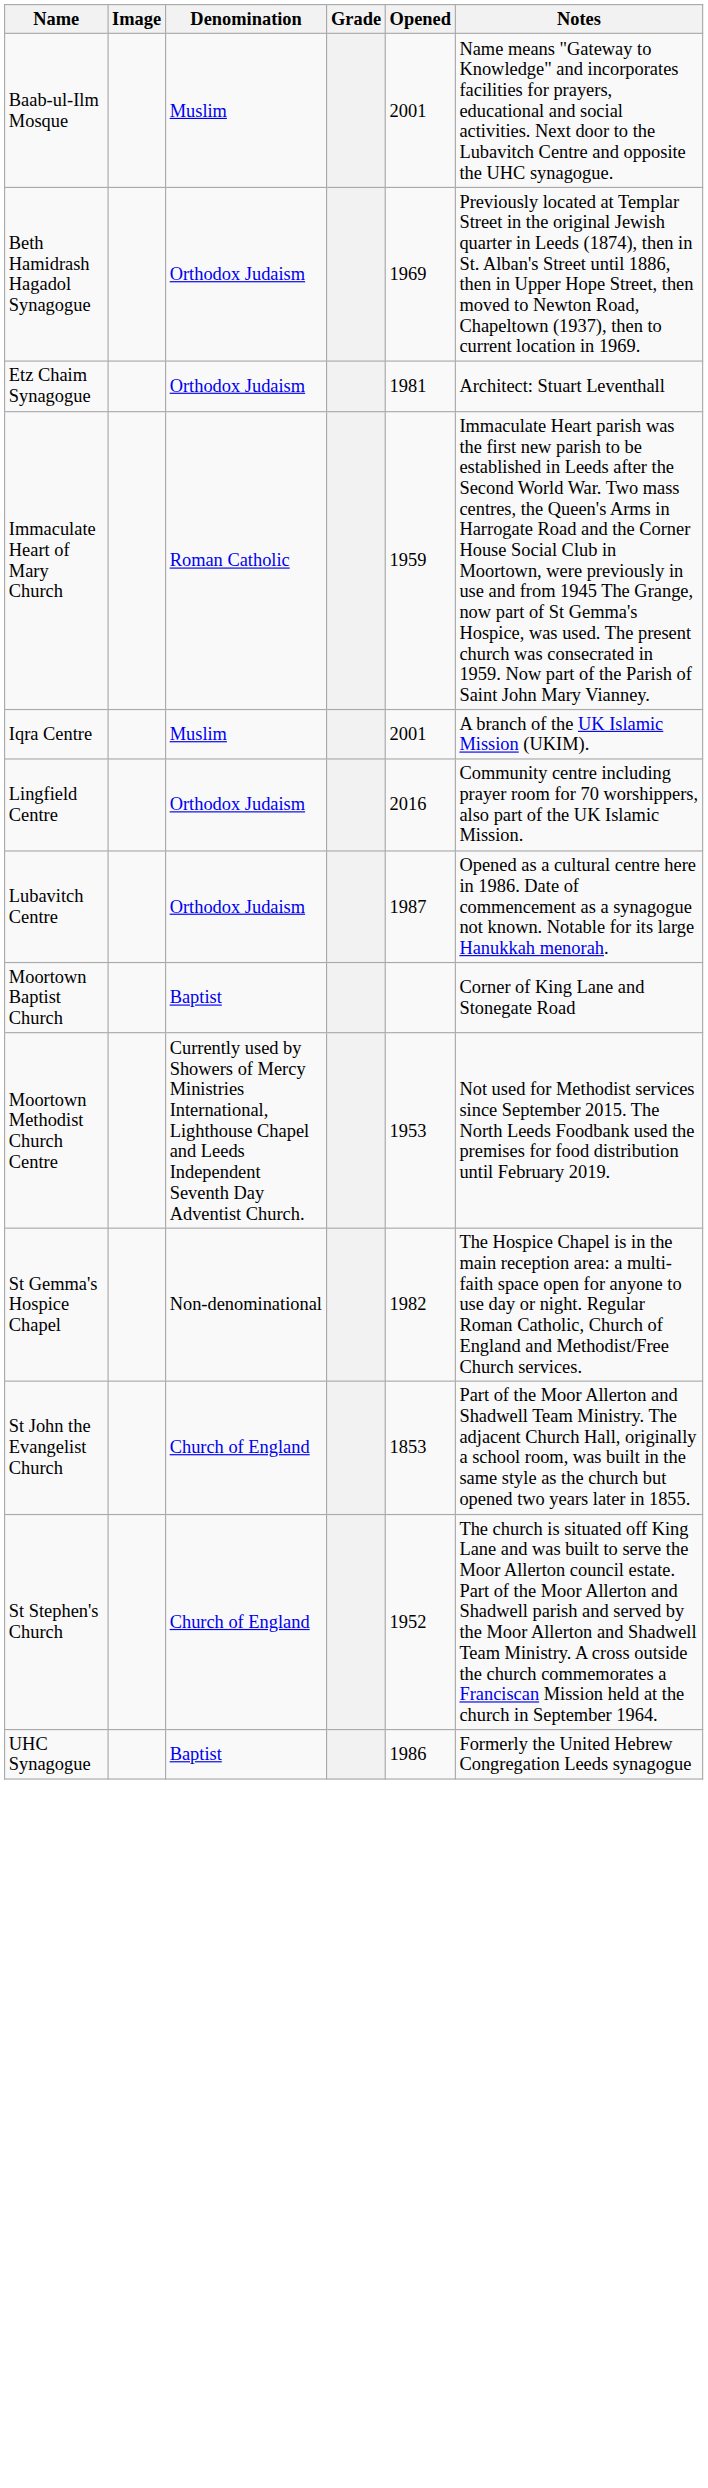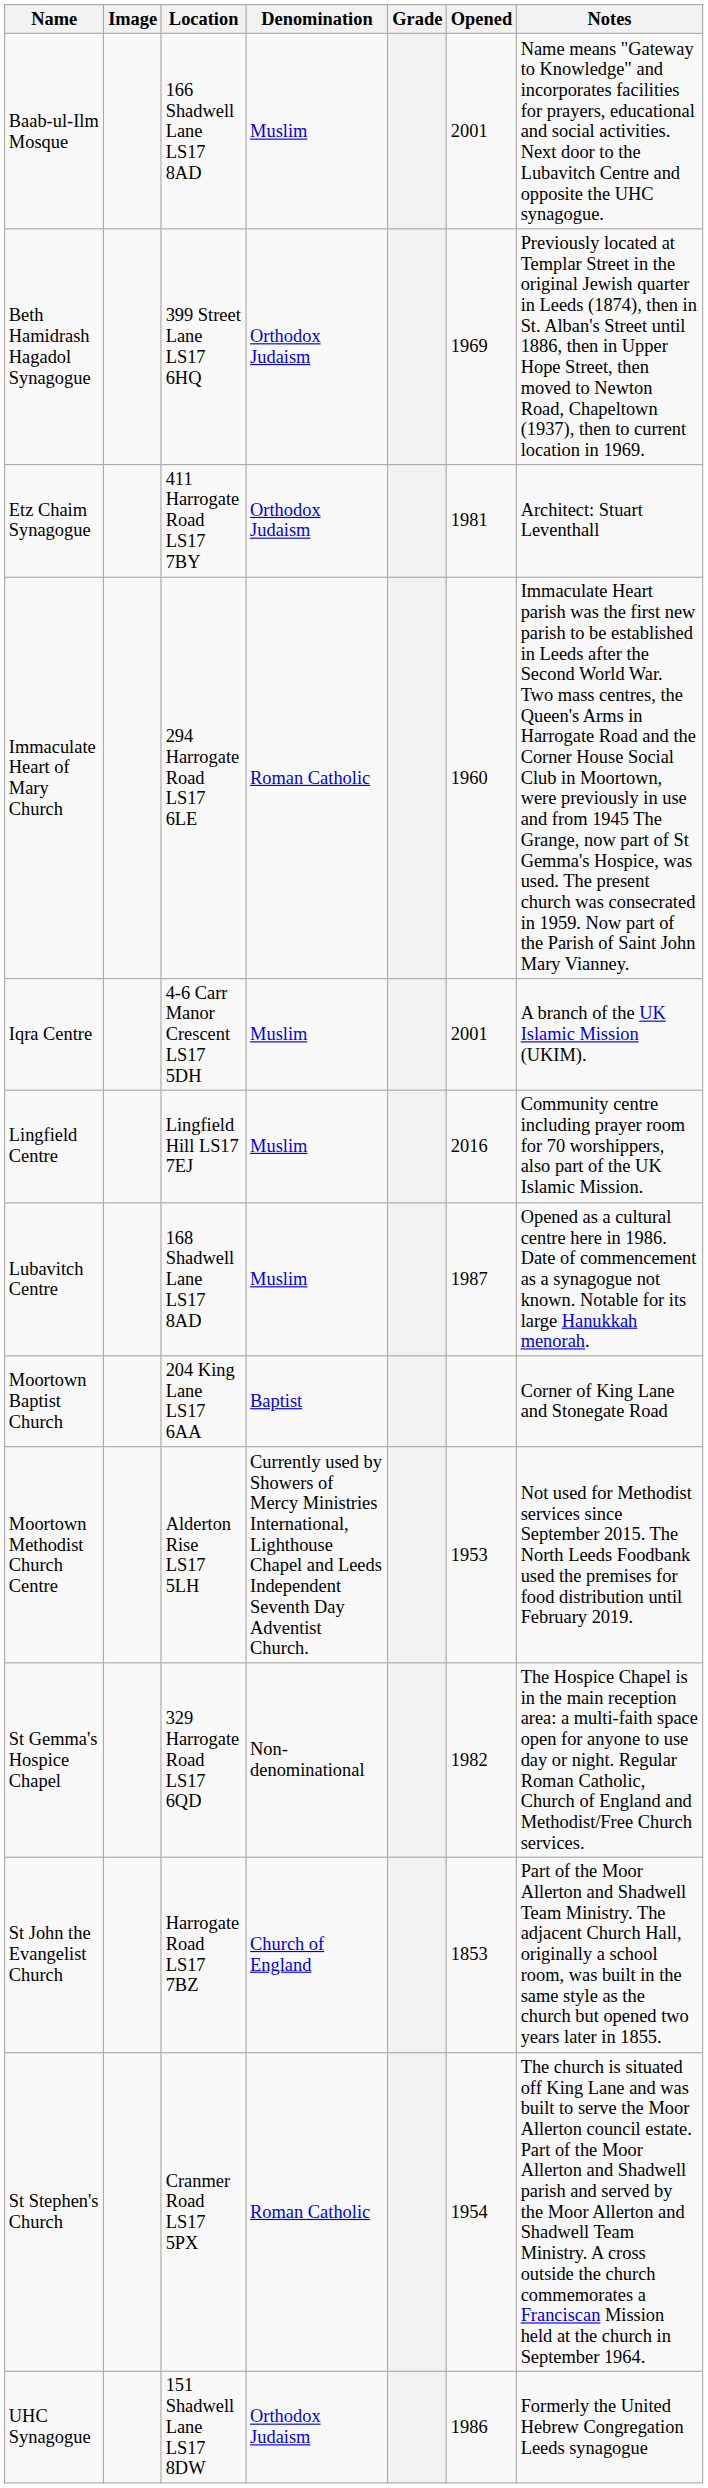+ column: Location | 166 Shadwell Lane LS17 8AD | 399 Street Lane LS17 6HQ | 411 Harrogate Road LS17 7BY | 294 Harrogate Road LS17 6LE | 4-6 Carr Manor Crescent LS17 5DH | Lingfield Hill LS17 7EJ | 168 Shadwell Lane LS17 8AD | 204 King Lane LS17 6AA | Alderton Rise LS17 5LH | 329 Harrogate Road LS17 6QD | Harrogate Road LS17 7BZ | Cranmer Road LS17 5PX | 151 Shadwell Lane LS17 8DW
Immaculate Heart of Mary Church | Opened: 1959 -> 1960
Lingfield Centre | Denomination: Orthodox Judaism -> Muslim
Lubavitch Centre | Denomination: Orthodox Judaism -> Muslim
St Stephen's Church | Denomination: Church of England -> Roman Catholic
St Stephen's Church | Opened: 1952 -> 1954
UHC Synagogue | Denomination: Baptist -> Orthodox Judaism
